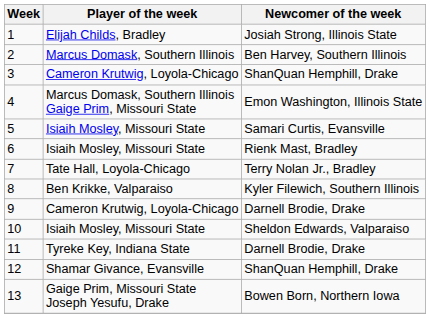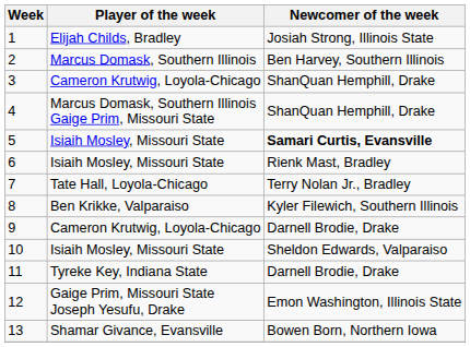4 | Newcomer of the week: Emon Washington, Illinois State -> ShanQuan Hemphill, Drake
5 | Newcomer of the week: normal -> bold
12 | Player of the week: Shamar Givance, Evansville -> Gaige Prim, Missouri State Joseph Yesufu, Drake
12 | Newcomer of the week: ShanQuan Hemphill, Drake -> Emon Washington, Illinois State
13 | Player of the week: Gaige Prim, Missouri State Joseph Yesufu, Drake -> Shamar Givance, Evansville
